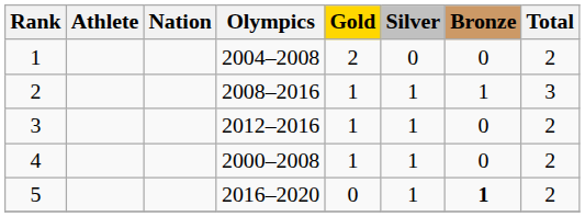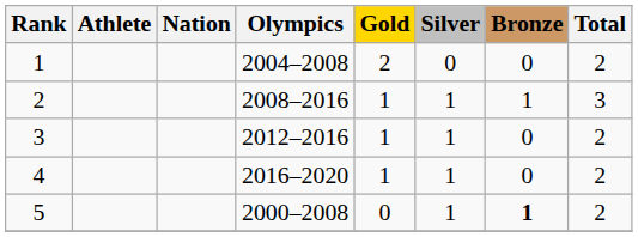4 | Olympics: 2000–2008 -> 2016–2020
5 | Olympics: 2016–2020 -> 2000–2008
